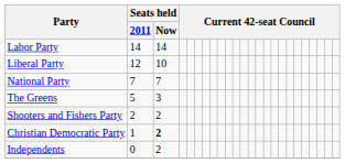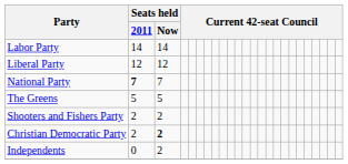Liberal Party | Seats held / Now: 10 -> 12
National Party | Seats held / 2011: normal -> bold
The Greens | Seats held / Now: 3 -> 5
Christian Democratic Party | Seats held / 2011: 1 -> 2
